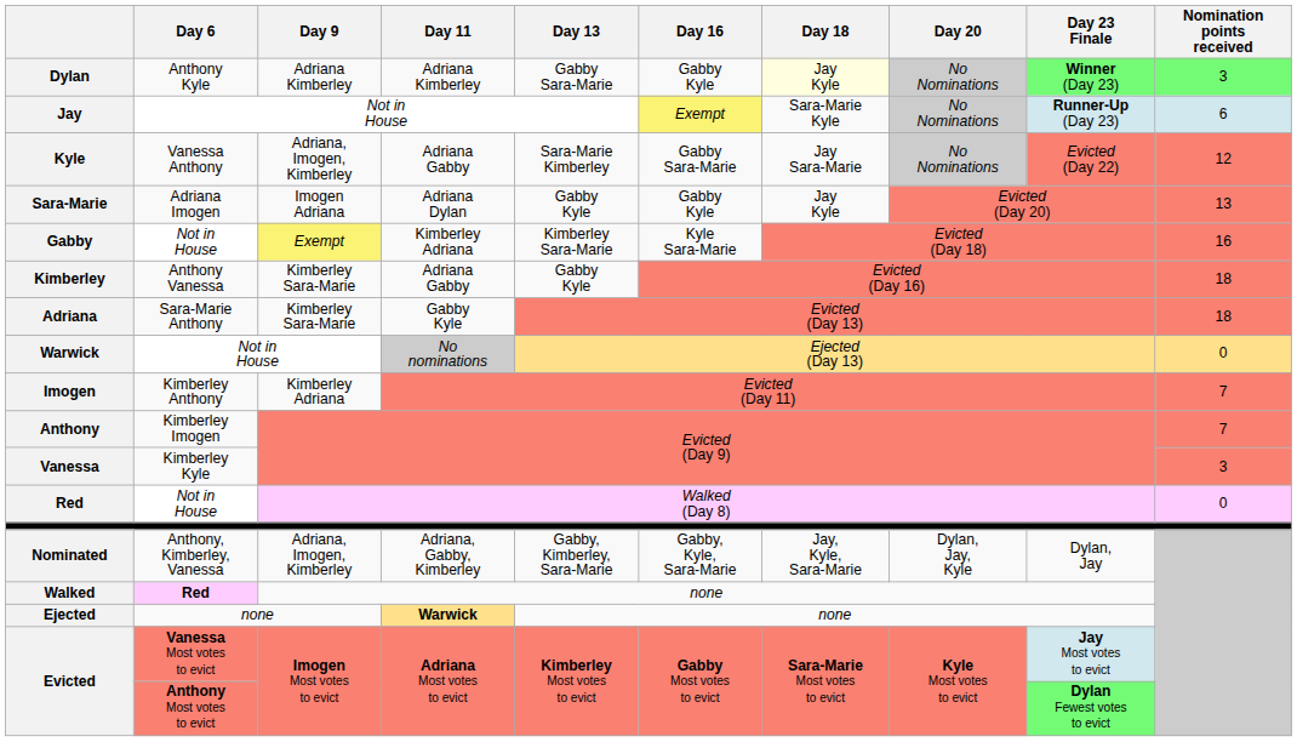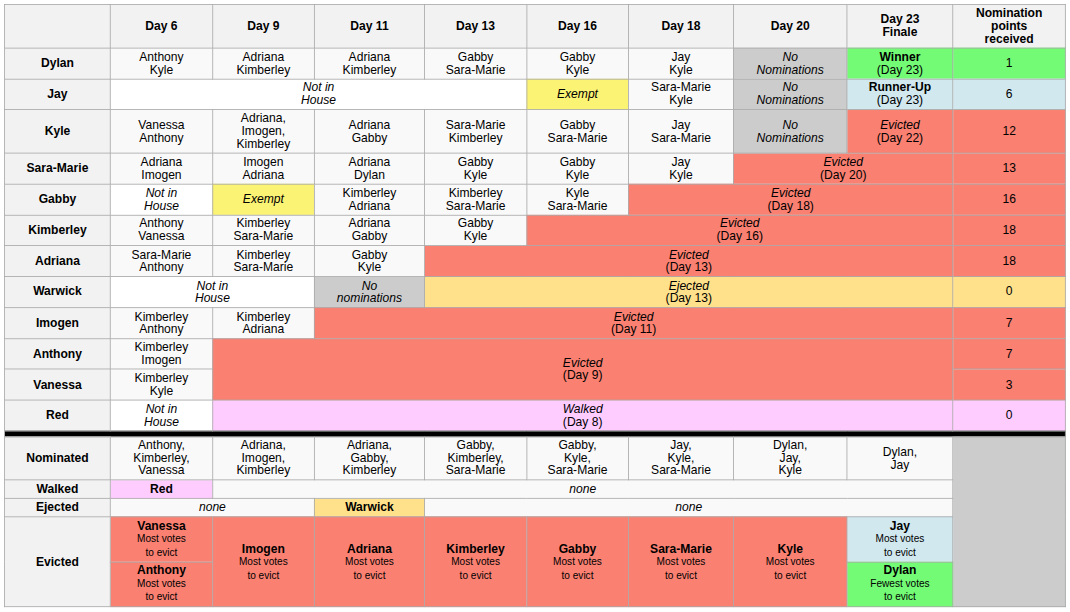Dylan | Day 18: lightyellow background -> no background
Dylan | Nomination points received: 3 -> 1
